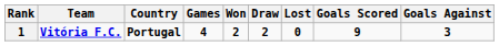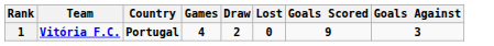- column: Won | 2
